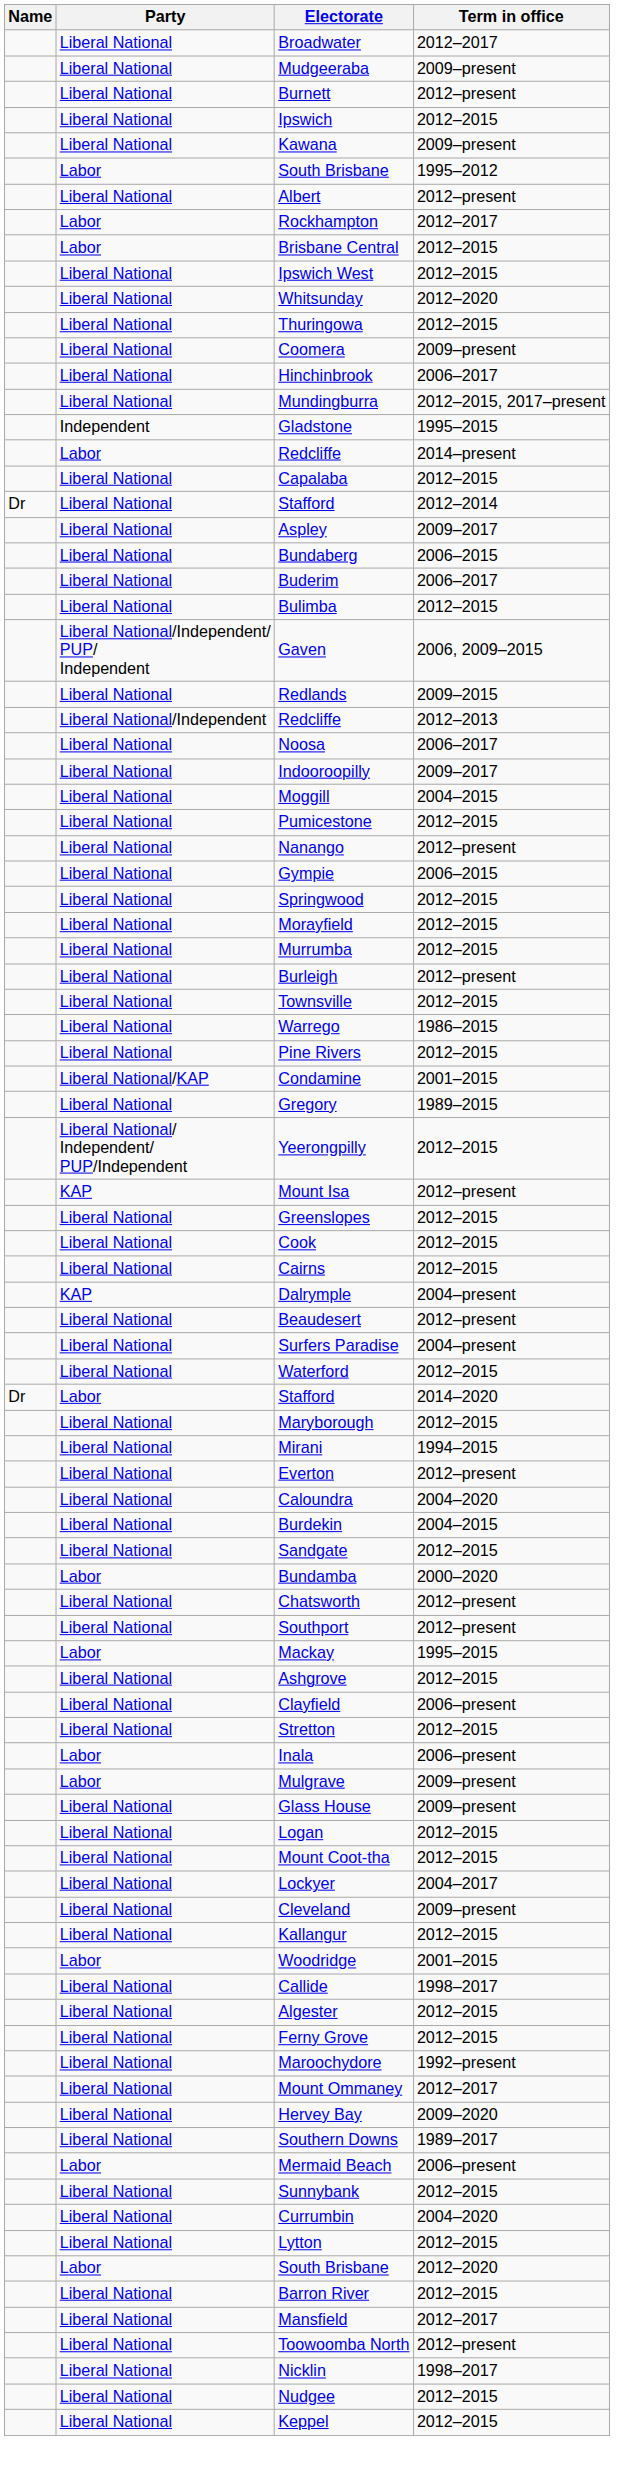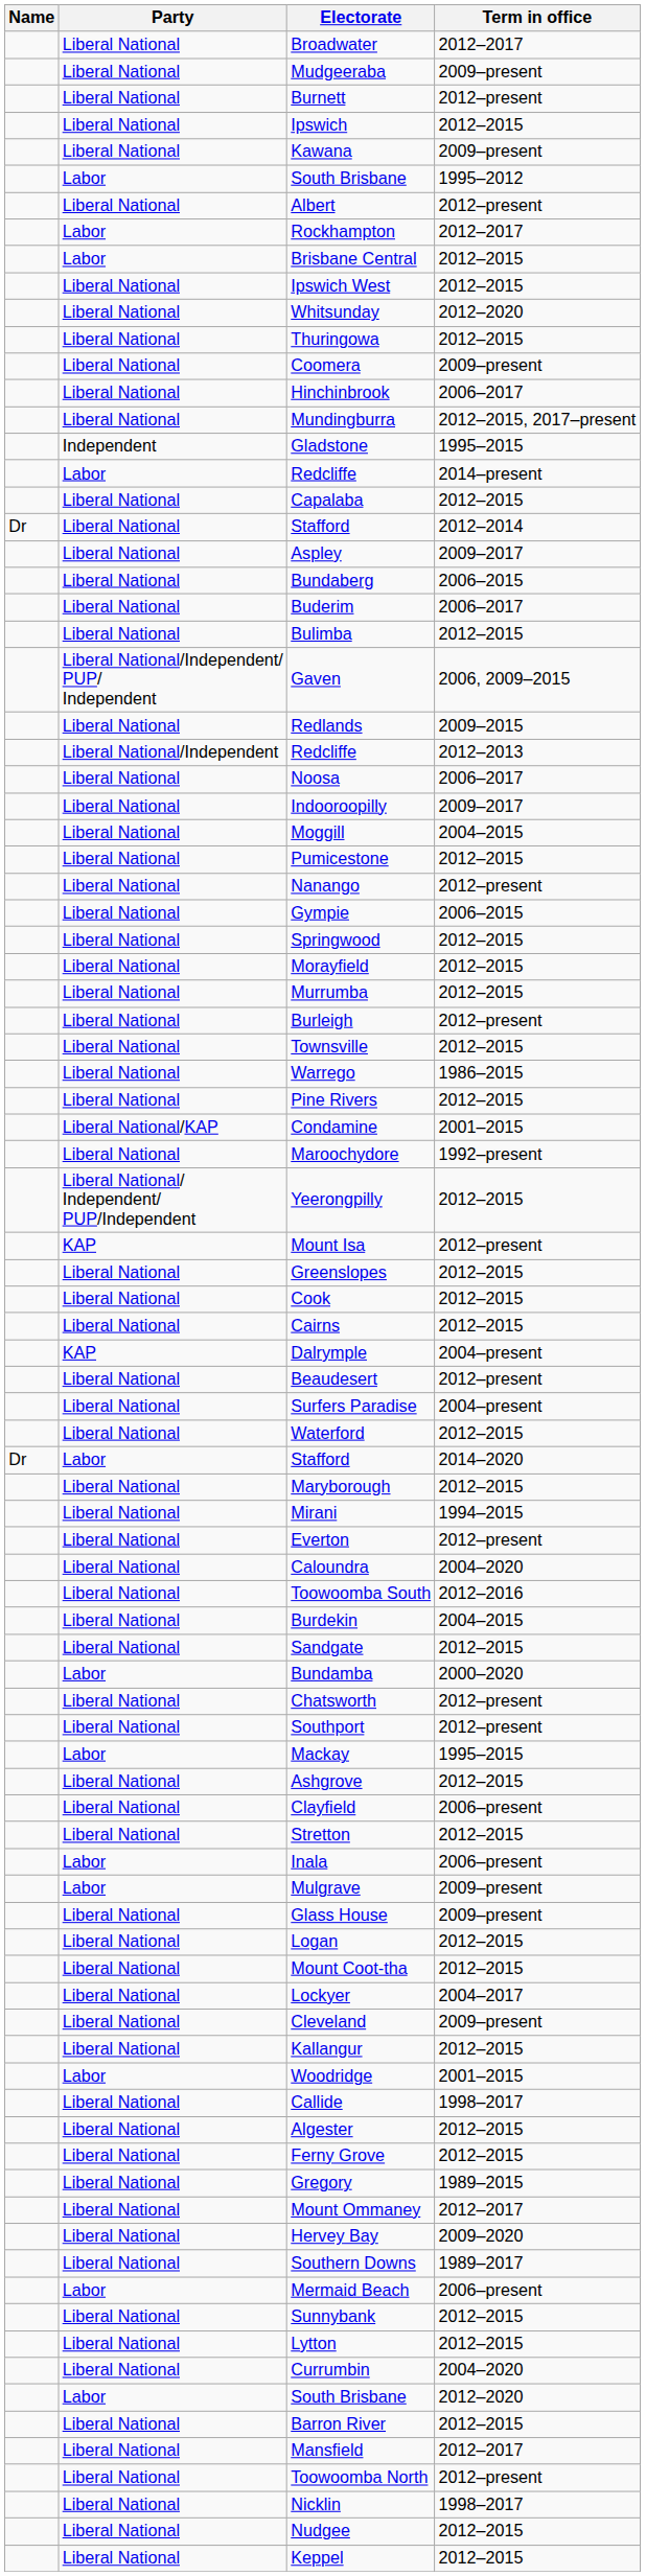rows swapped: Gregory <-> Maroochydore
+ row: Liberal National | Toowoomba South | 2012–2016
rows swapped: Currumbin <-> Lytton
